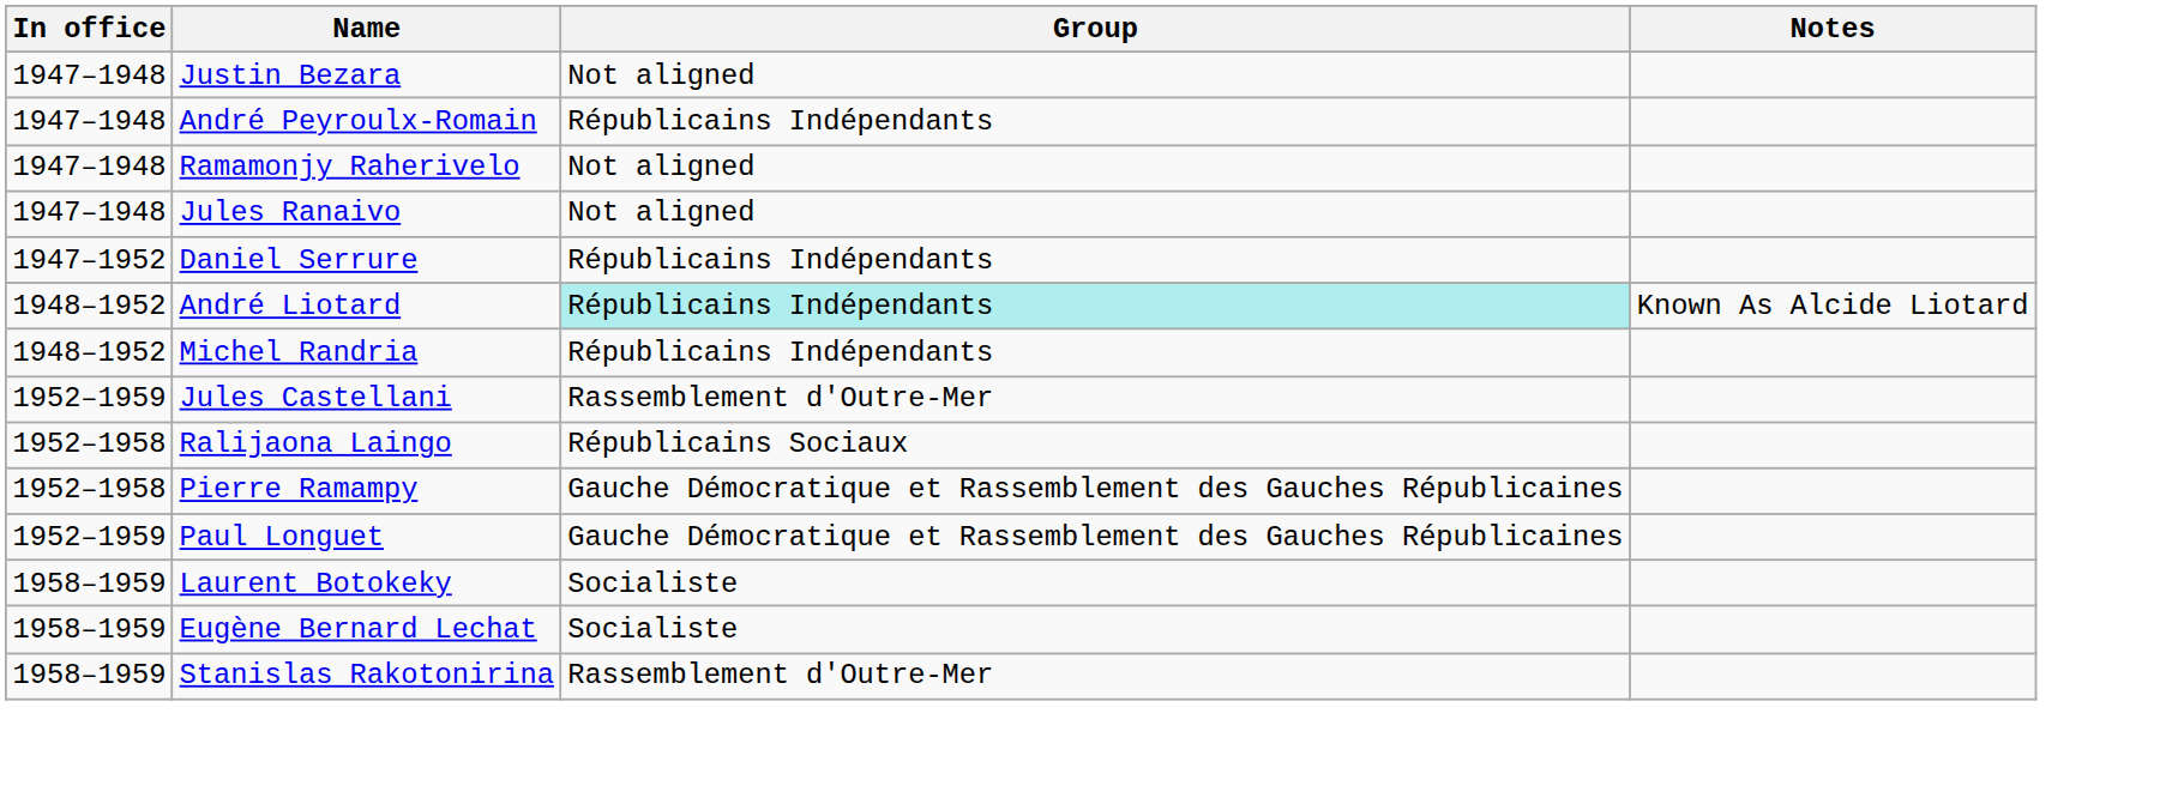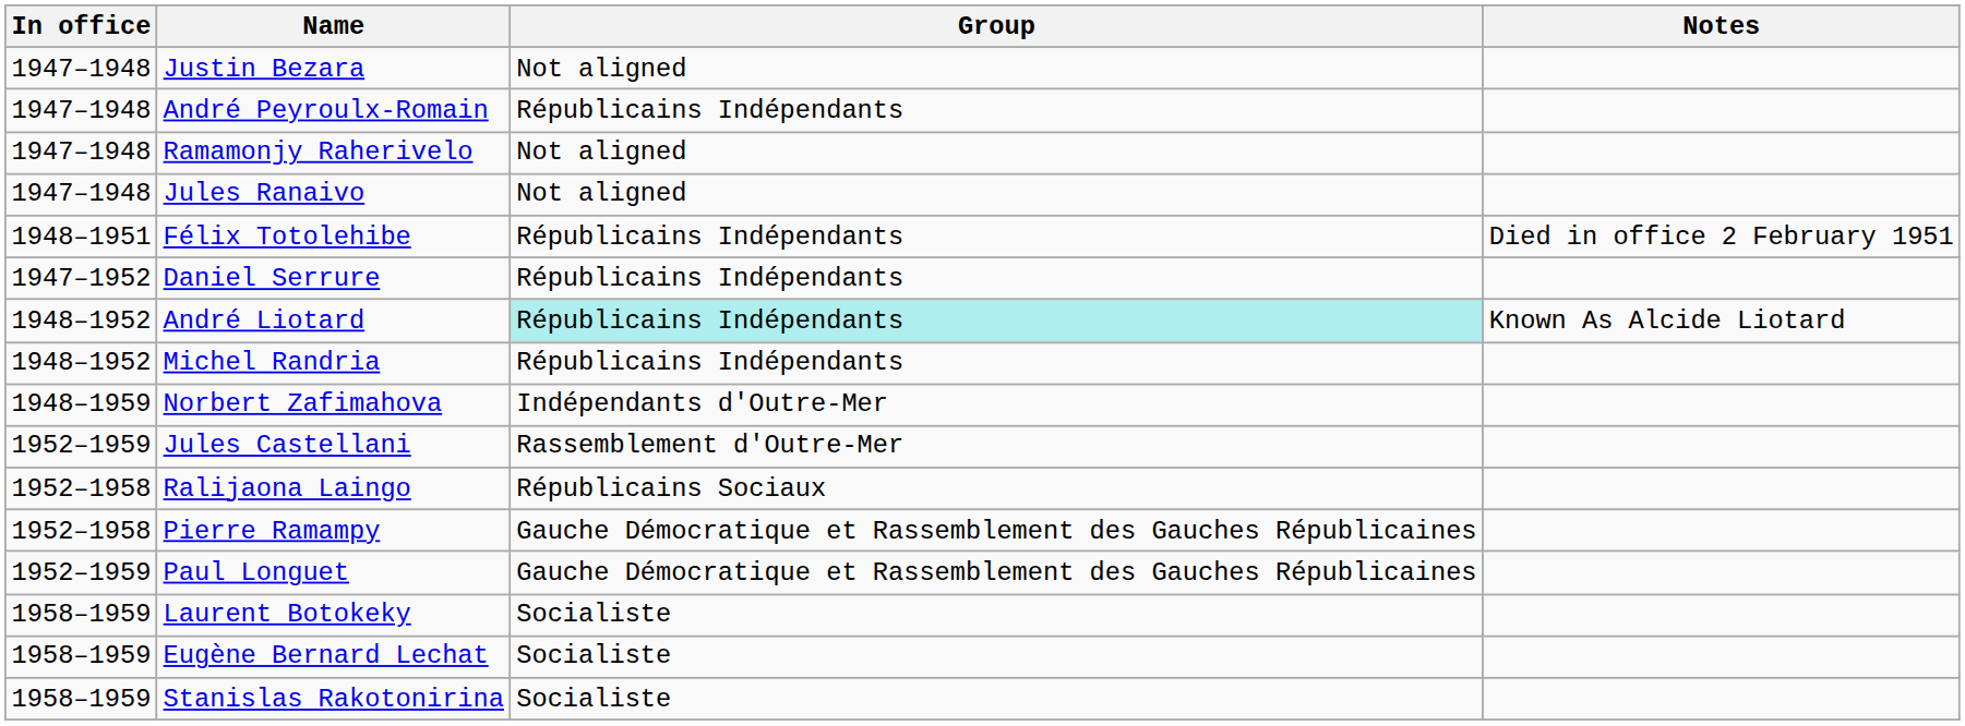+ row: 1948–1951 | Félix Totolehibe | Républicains Indépendants | Died in office 2 February 1951
+ row: 1948–1959 | Norbert Zafimahova | Indépendants d'Outre-Mer
Stanislas Rakotonirina | Group: Rassemblement d'Outre-Mer -> Socialiste
